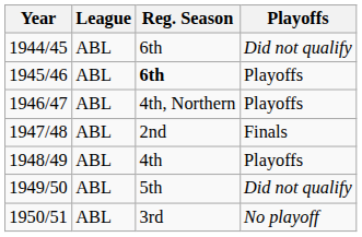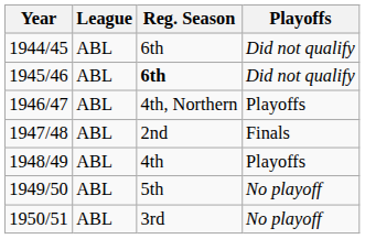1945/46 | Playoffs: Playoffs -> Did not qualify
1949/50 | Playoffs: Did not qualify -> No playoff
